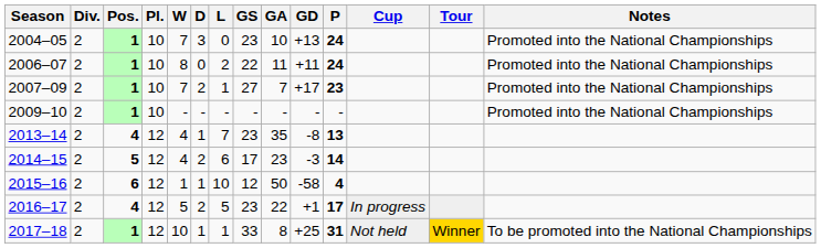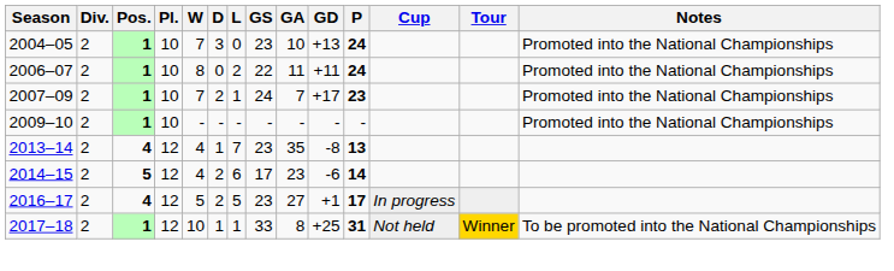2007–09 | GS: 27 -> 24
2014–15 | GD: -3 -> -6
- row: 2015–16 | 2 | 6 | 12 | 1 | 1 | 10 | 12 | 50 | -58 | 4
2016–17 | GA: 22 -> 27
